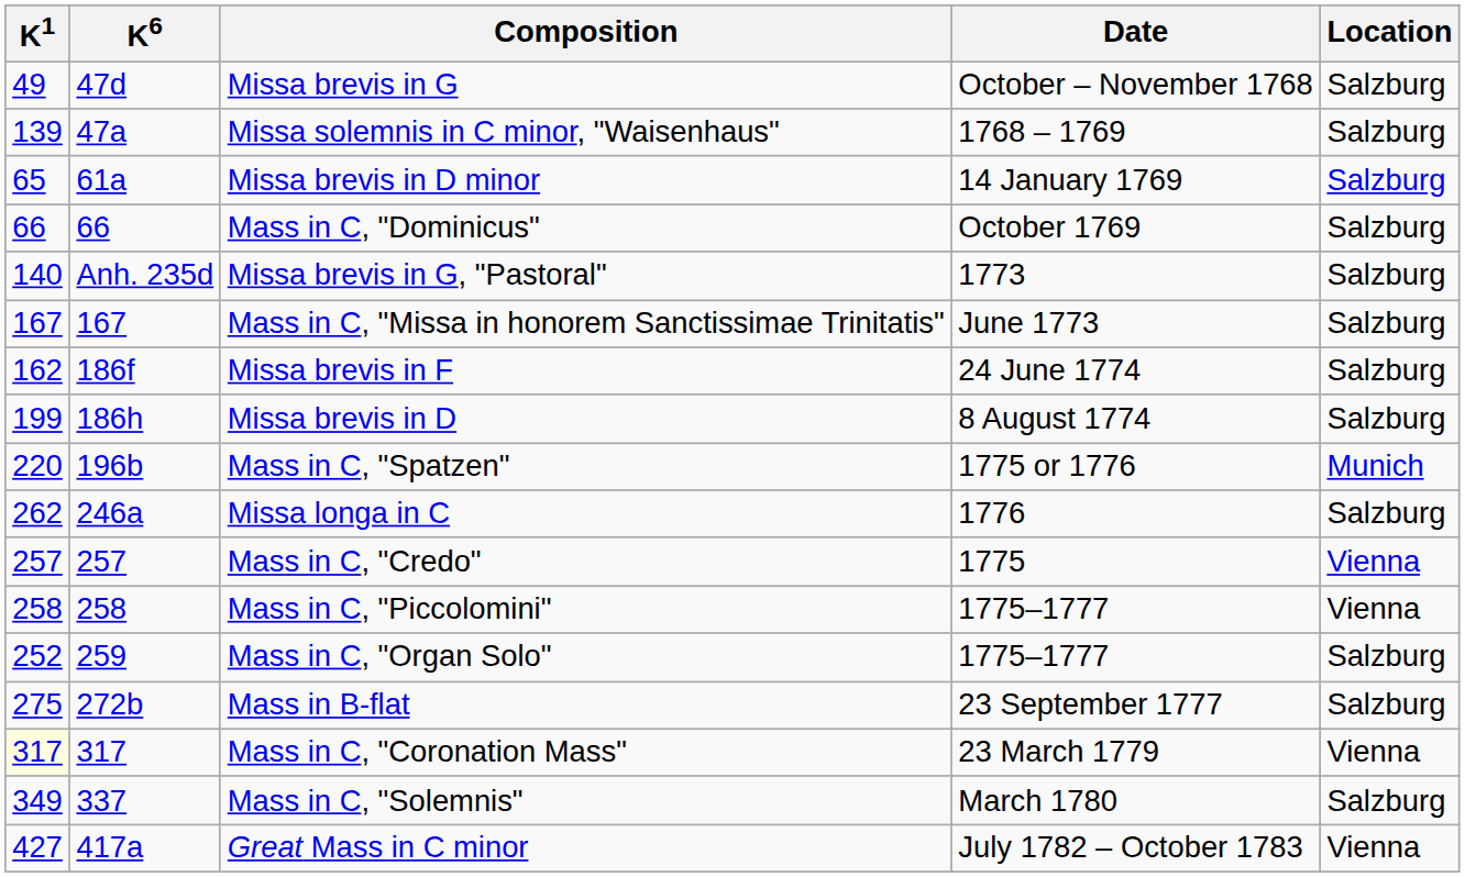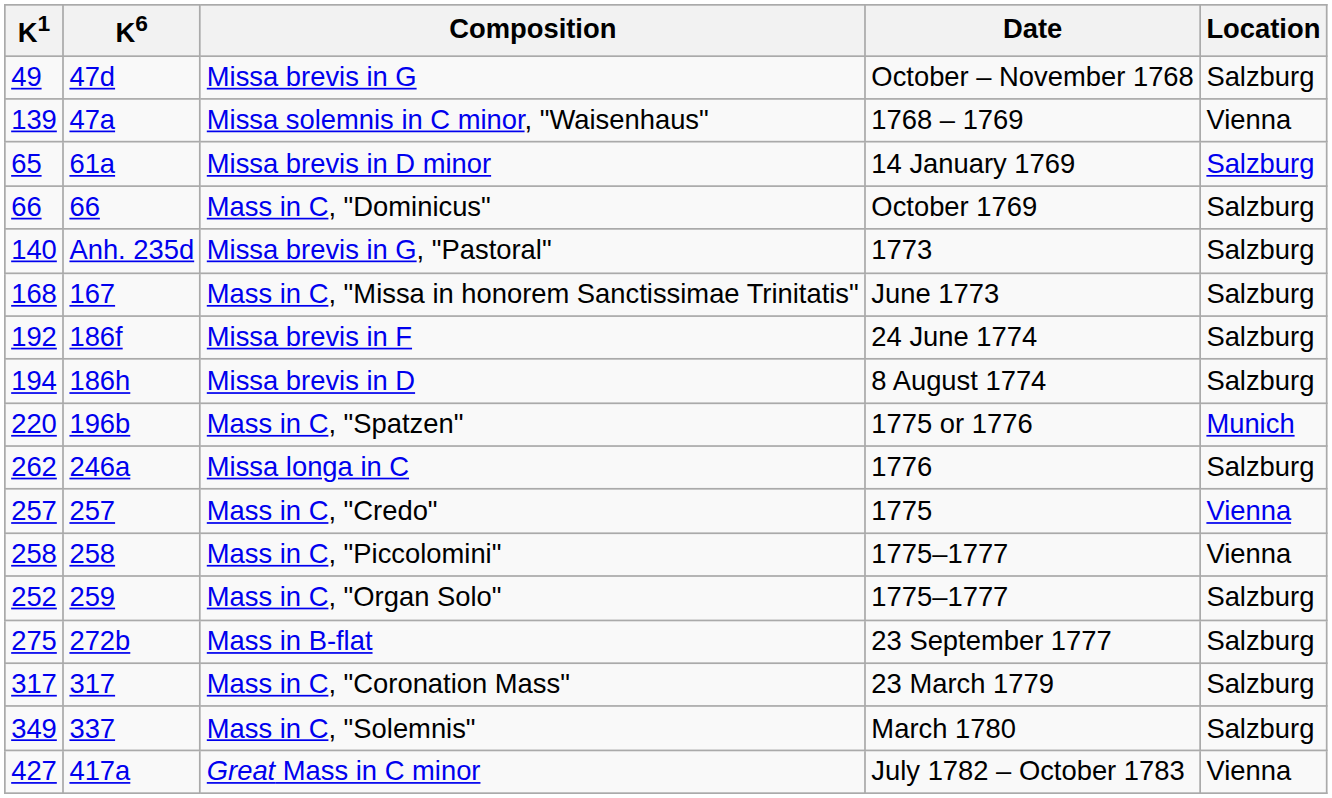Missa solemnis in C minor, "Waisenhaus" | Location: Salzburg -> Vienna
Mass in C, "Missa in honorem Sanctissimae Trinitatis" | K1: 167 -> 168
Missa brevis in F | K1: 162 -> 192
Missa brevis in D | K1: 199 -> 194
Mass in C, "Coronation Mass" | K1: lightyellow background -> no background
Mass in C, "Coronation Mass" | Location: Vienna -> Salzburg
